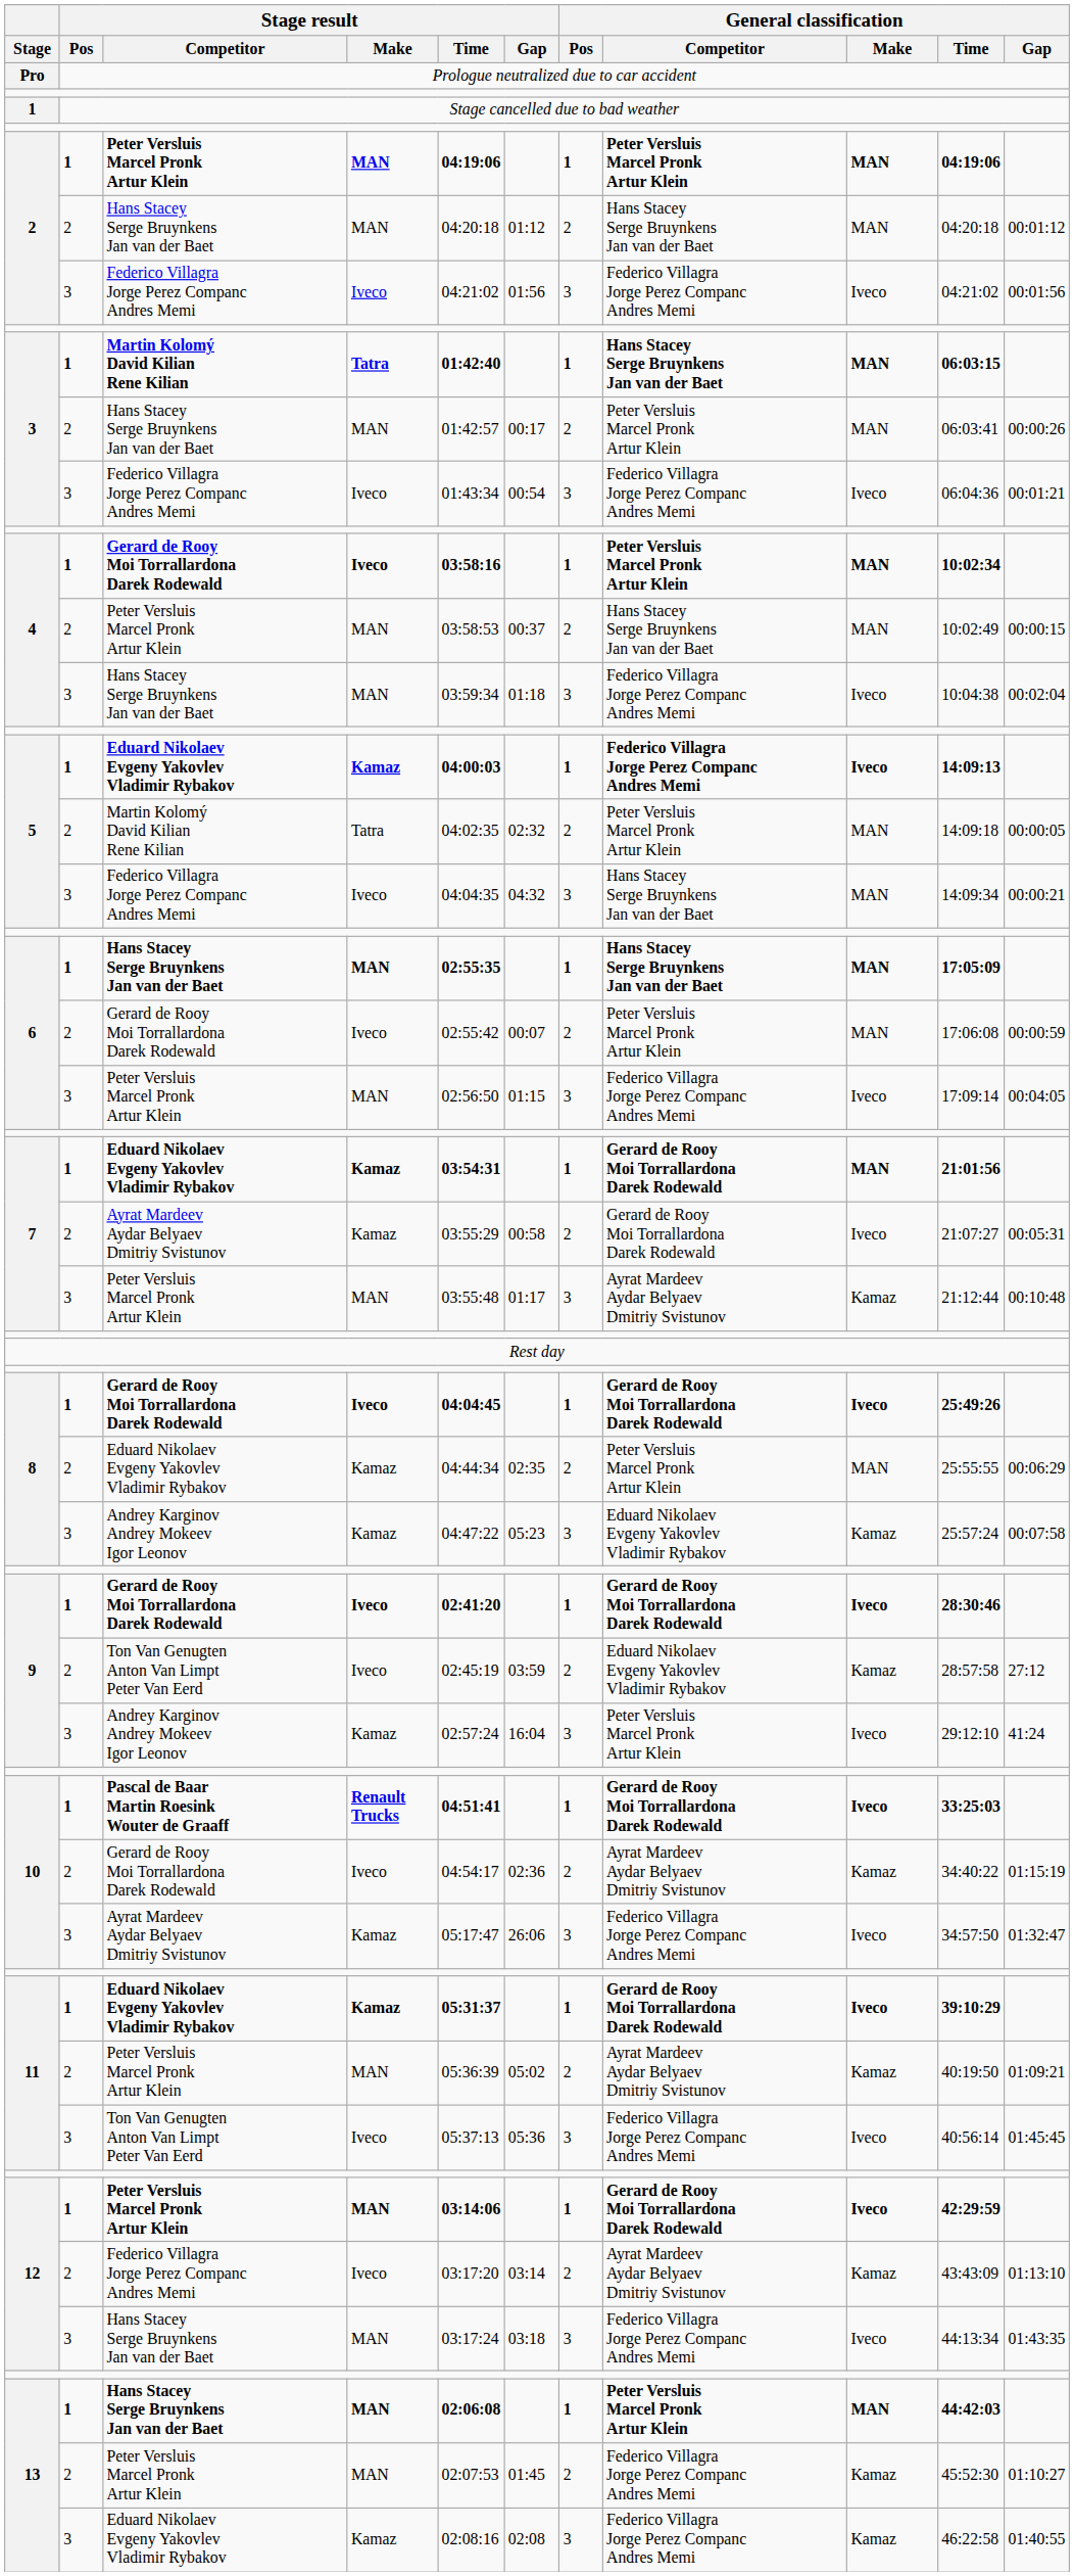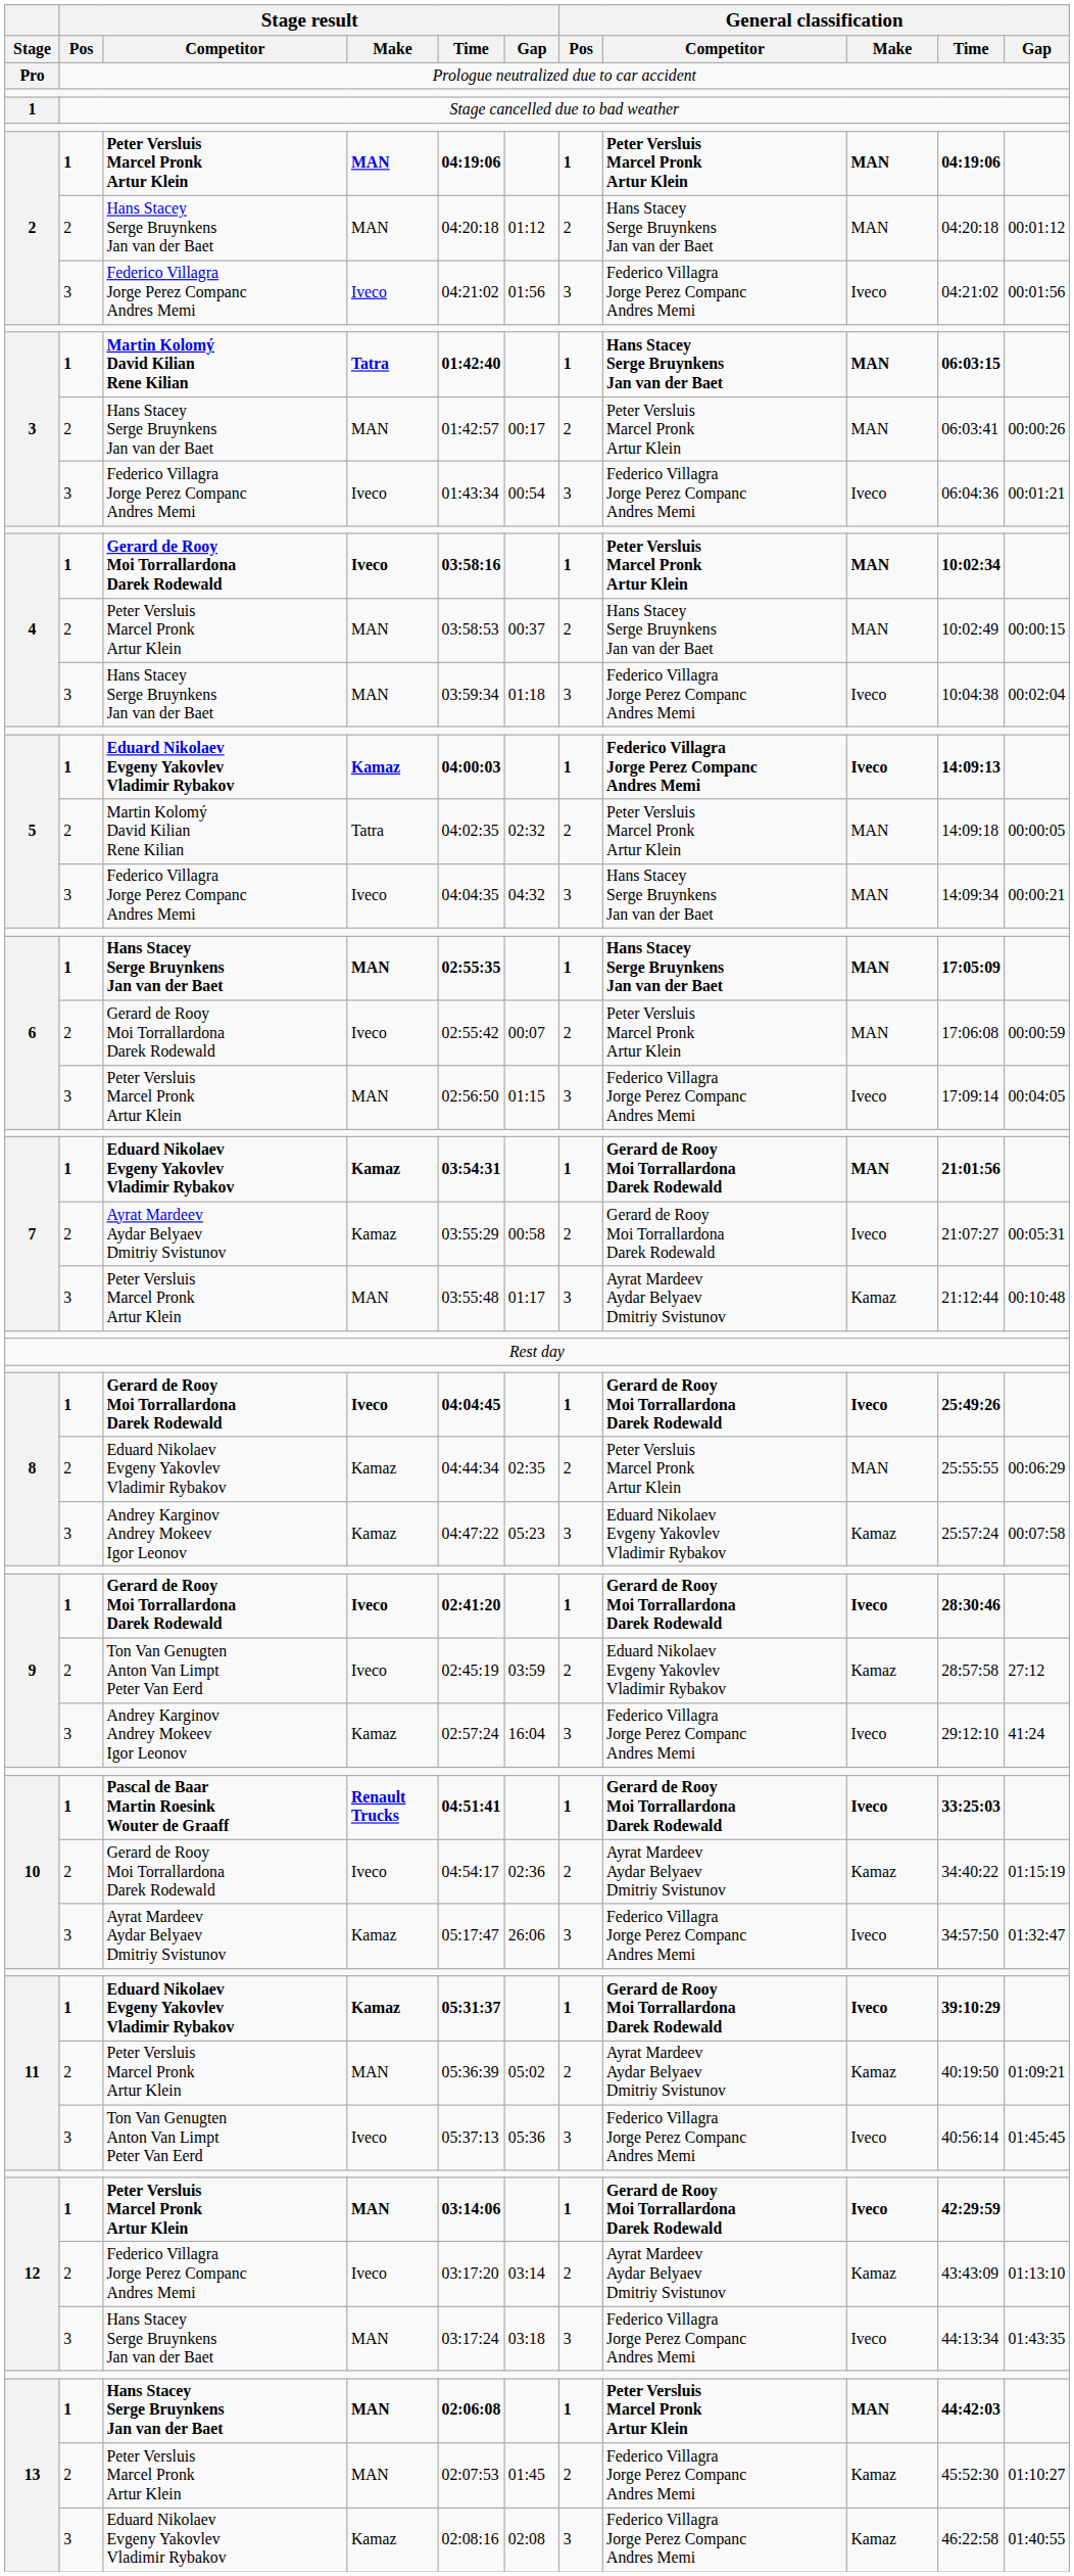9 / Andrey Karginov Andrey Mokeev Igor Leonov | General classification / Competitor: Peter Versluis Marcel Pronk Artur Klein -> Federico Villagra Jorge Perez Companc Andres Memi
